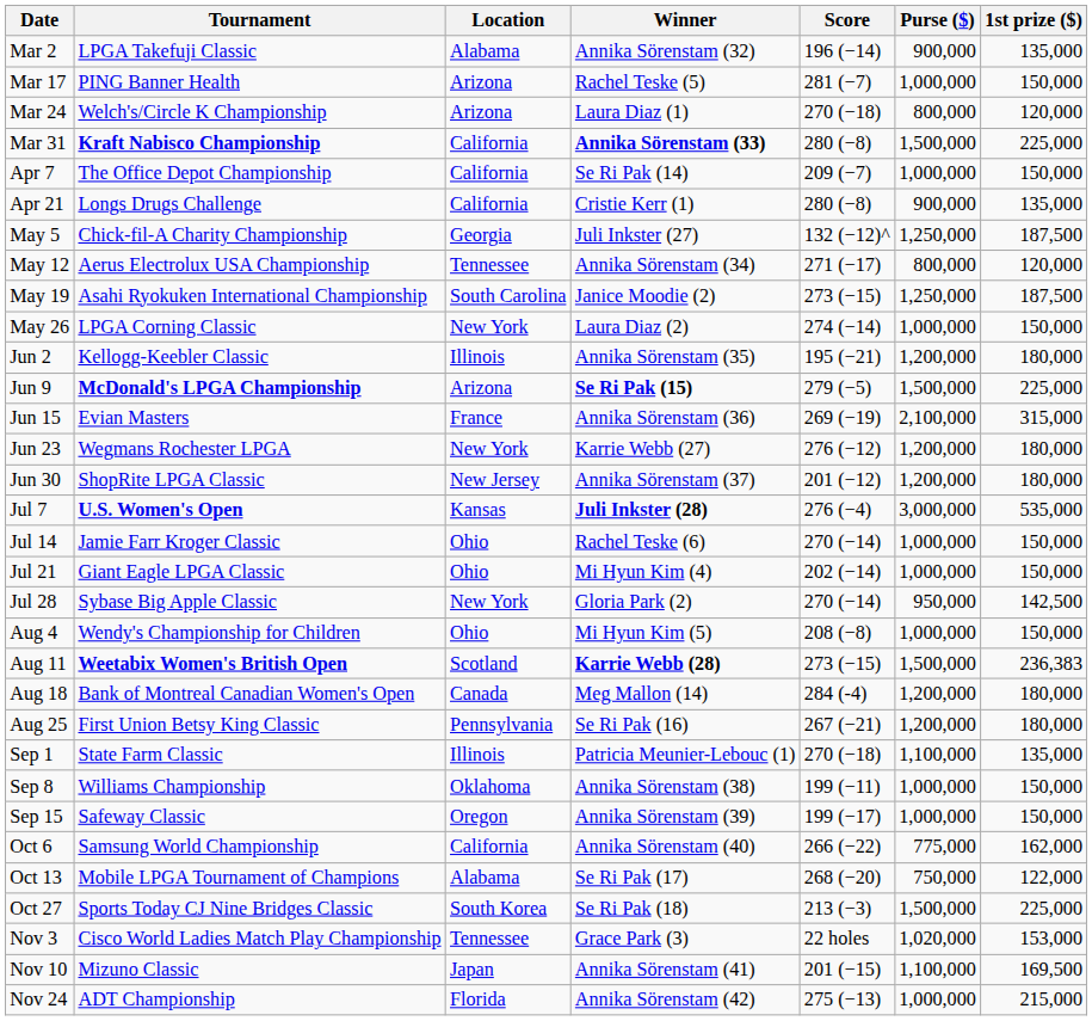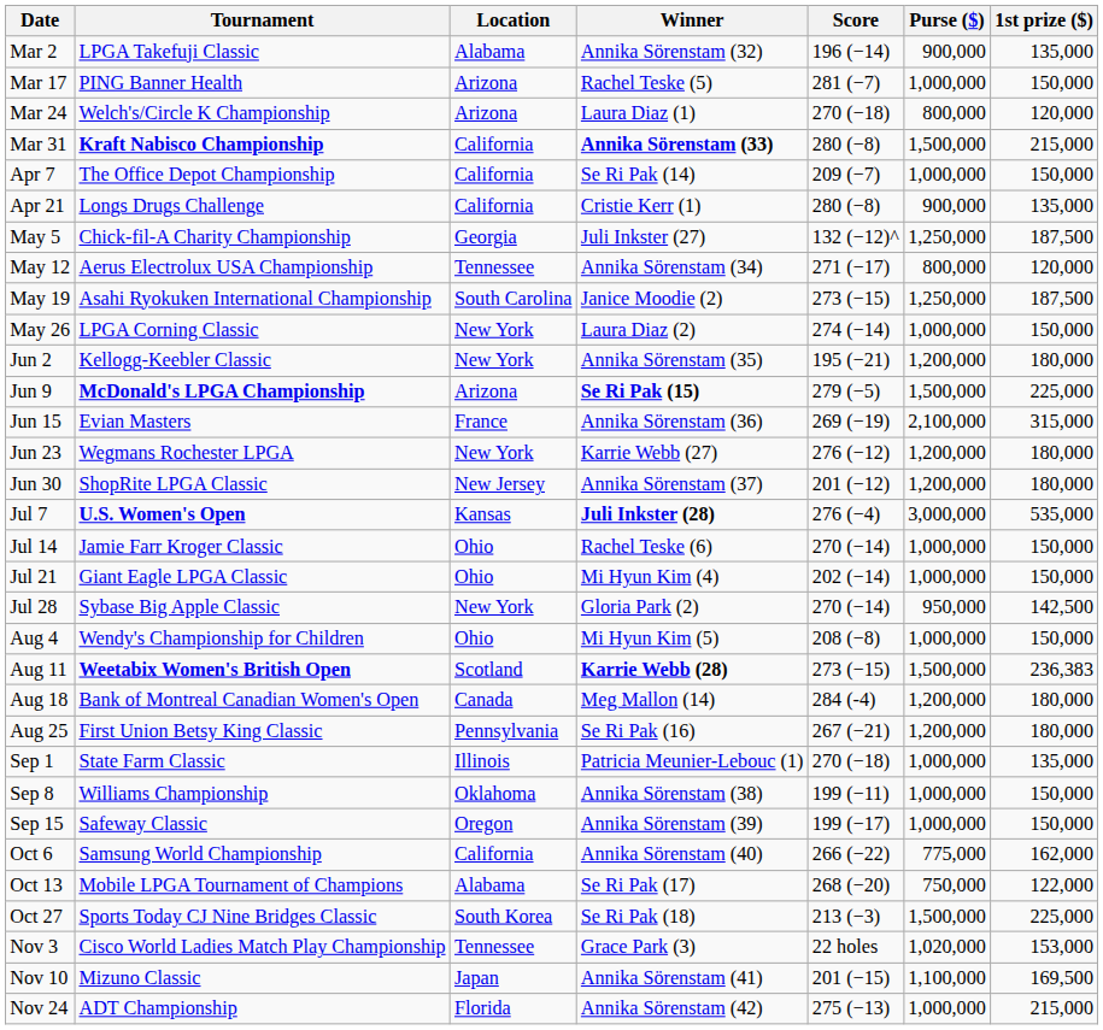Mar 31 | 1st prize ($): 225,000 -> 215,000
Jun 2 | Location: Illinois -> New York
Sep 1 | Purse ($): 1,100,000 -> 1,000,000
